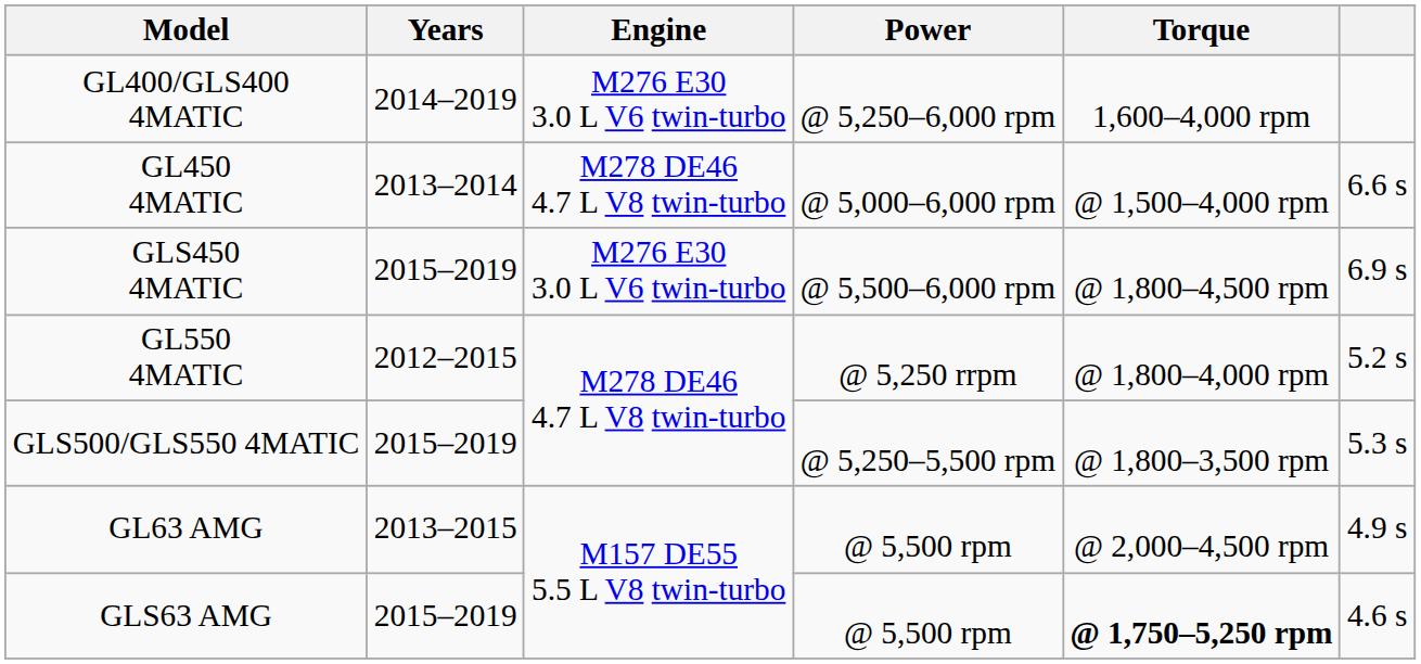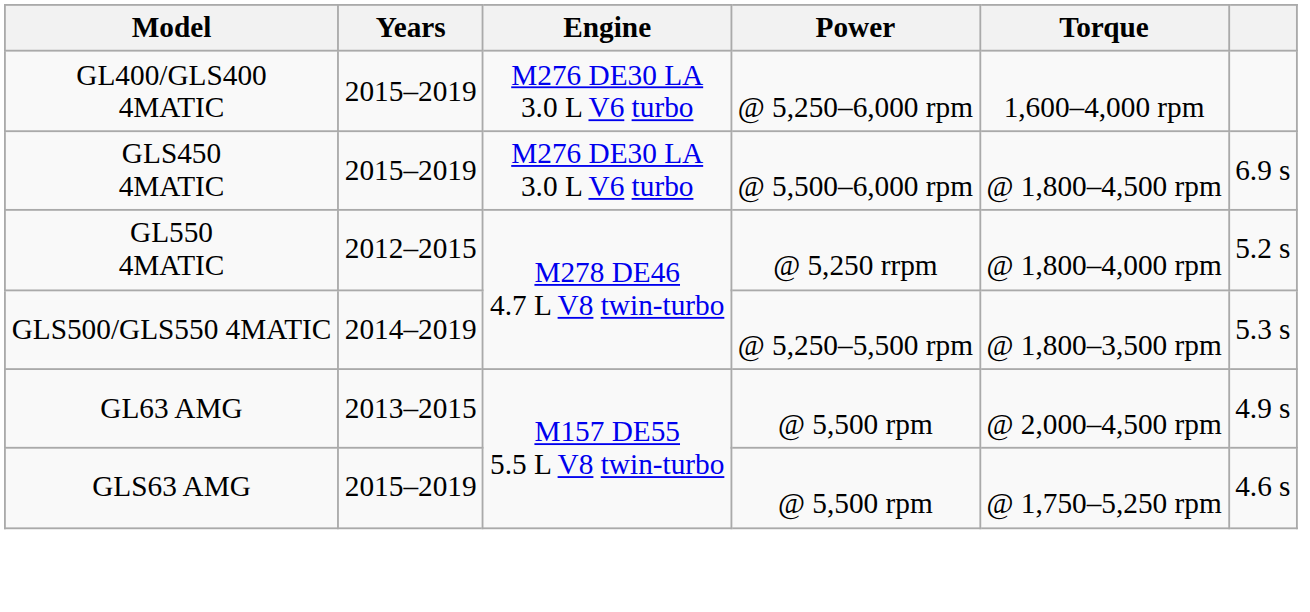GL400/GLS400 4MATIC | Years: 2014–2019 -> 2015–2019
GL400/GLS400 4MATIC | Engine: M276 E30 3.0 L V6 twin-turbo -> M276 DE30 LA 3.0 L V6 turbo
- row: GL450 4MATIC | 2013–2014 | M278 DE46 4.7 L V8 twin-turbo | @ 5,000–6,000 rpm | @ 1,500–4,000 rpm | 6.6 s
GLS450 4MATIC | Engine: M276 E30 3.0 L V6 twin-turbo -> M276 DE30 LA 3.0 L V6 turbo
GLS500/GLS550 4MATIC | Years: 2015–2019 -> 2014–2019
GLS63 AMG | Torque: bold -> normal
